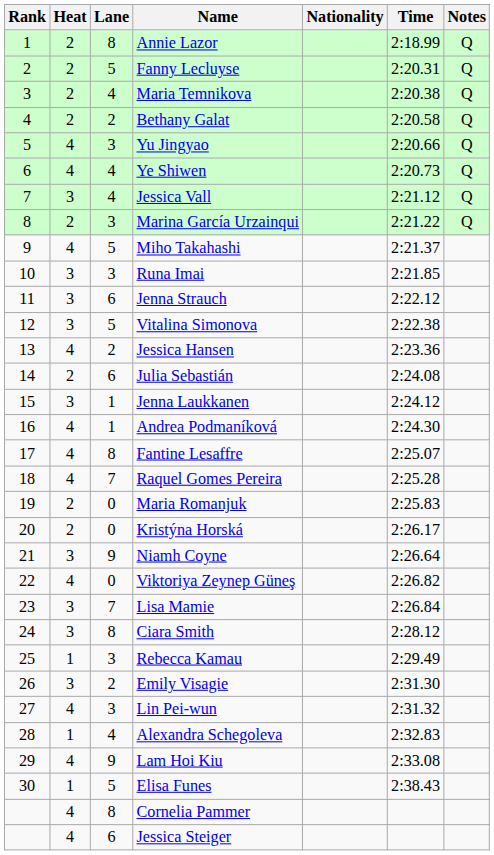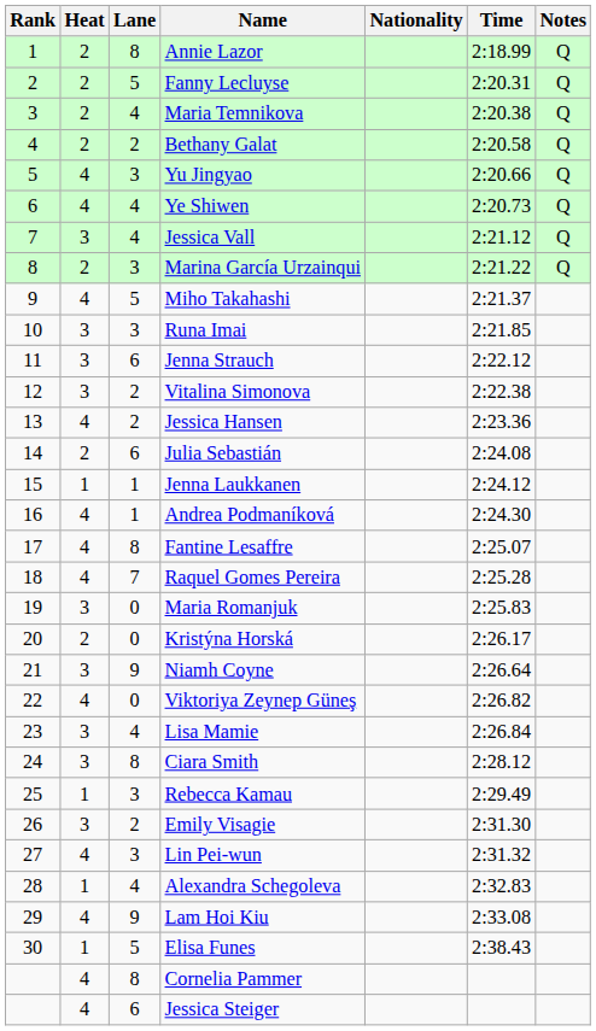Vitalina Simonova | Lane: 5 -> 2
Jenna Laukkanen | Heat: 3 -> 1
Maria Romanjuk | Heat: 2 -> 3
Lisa Mamie | Lane: 7 -> 4
